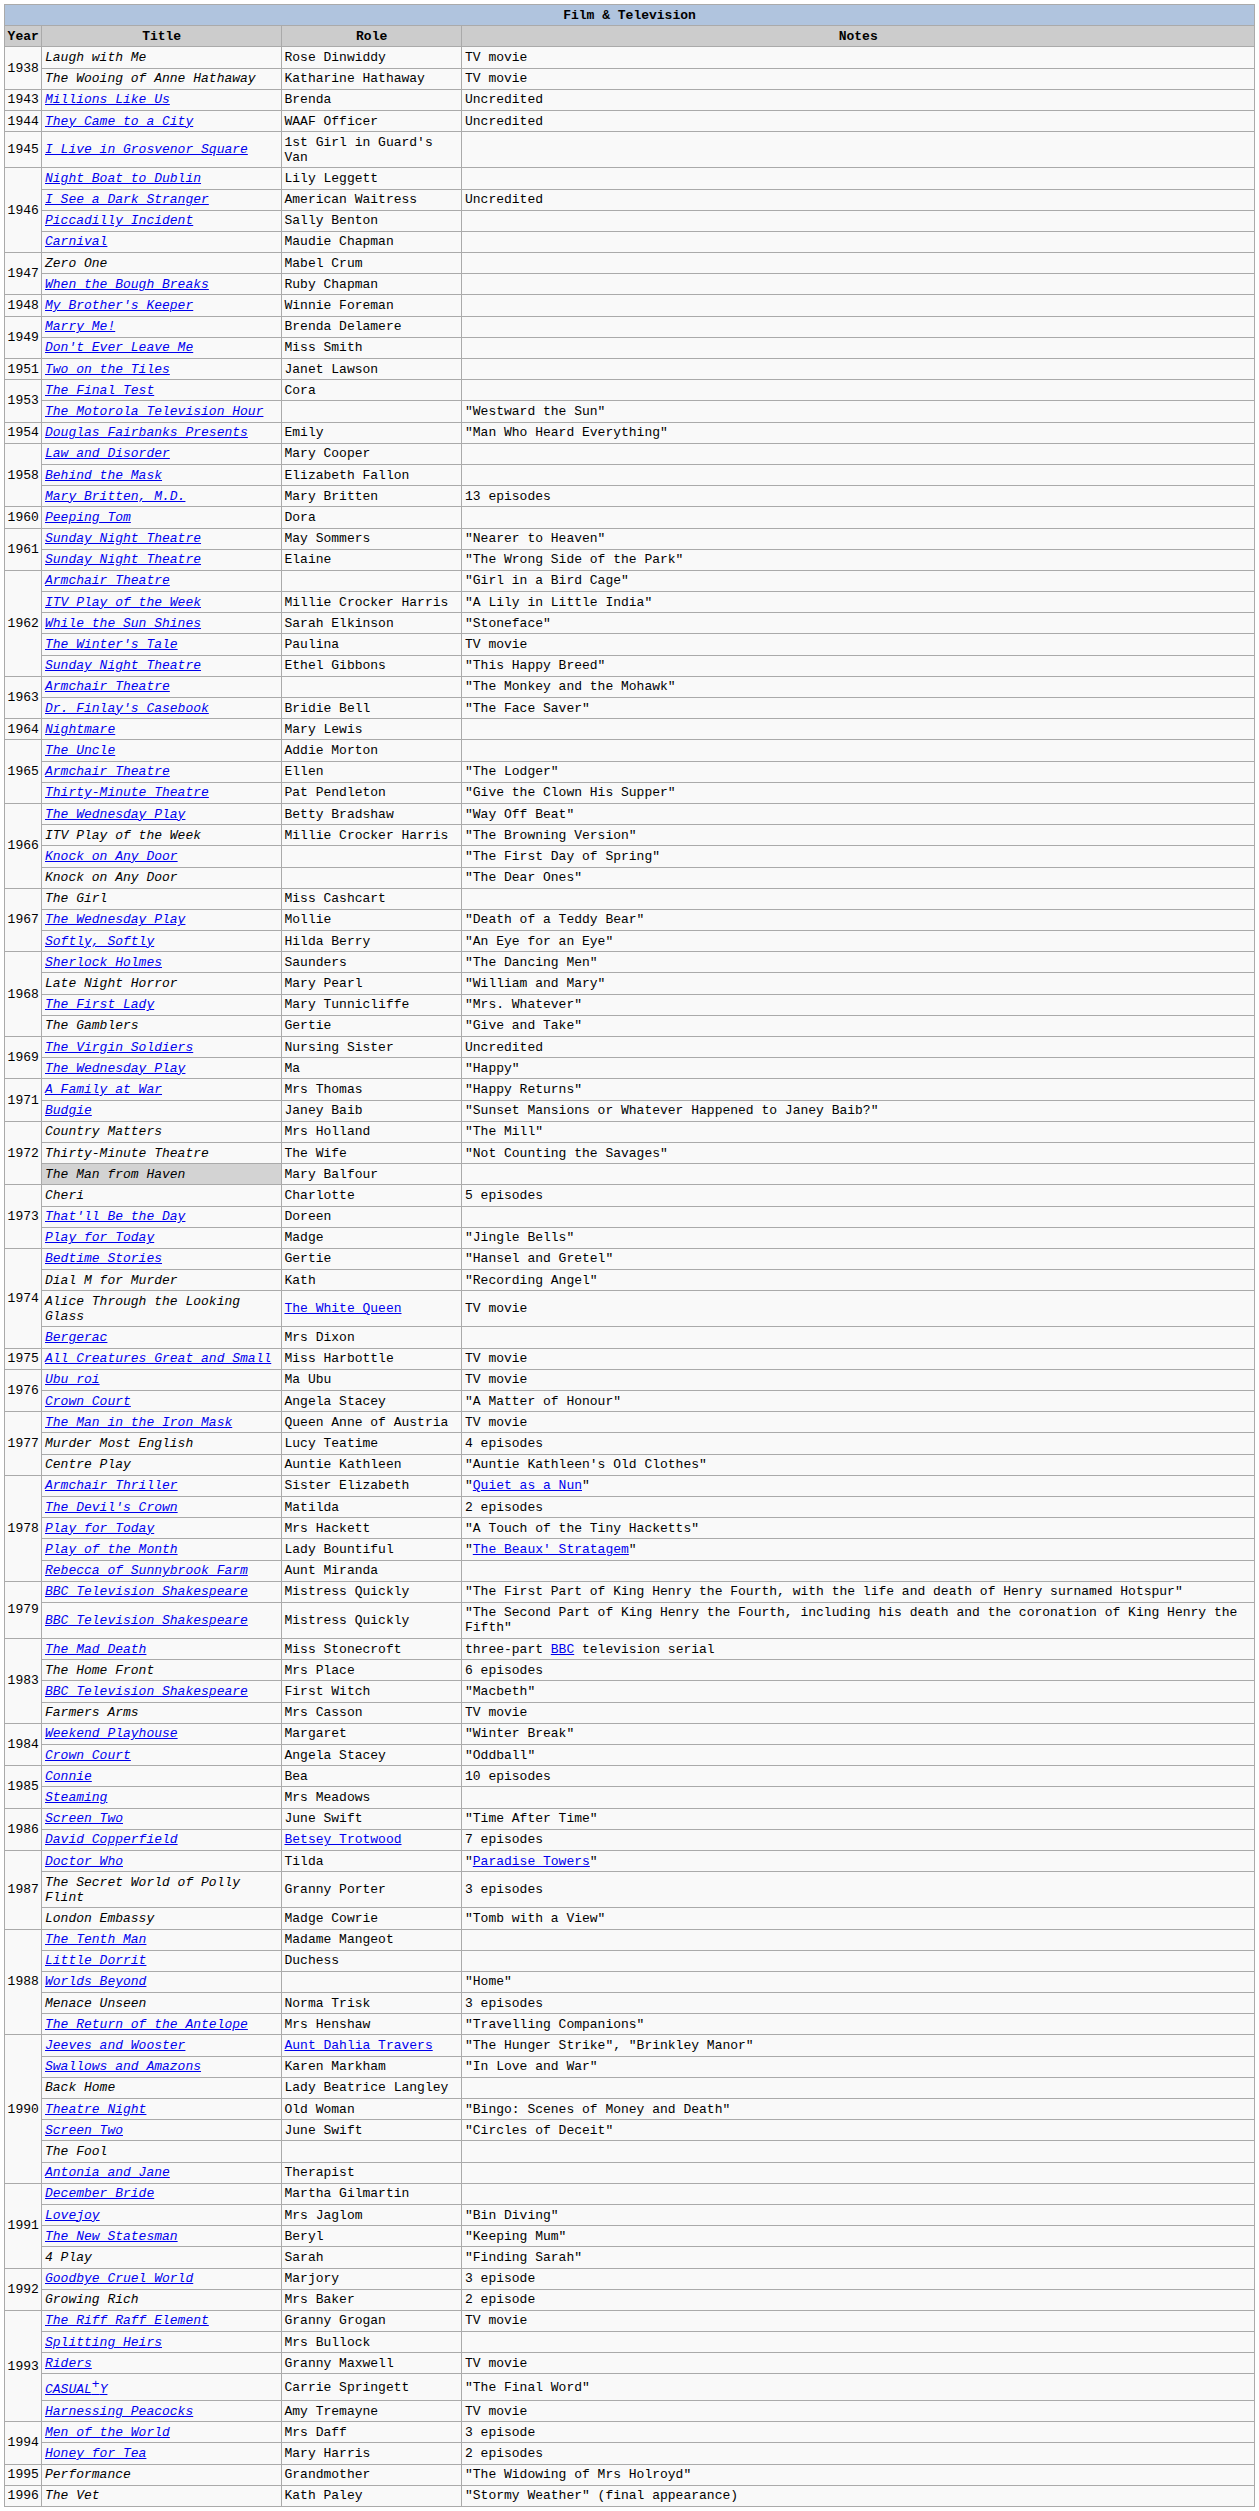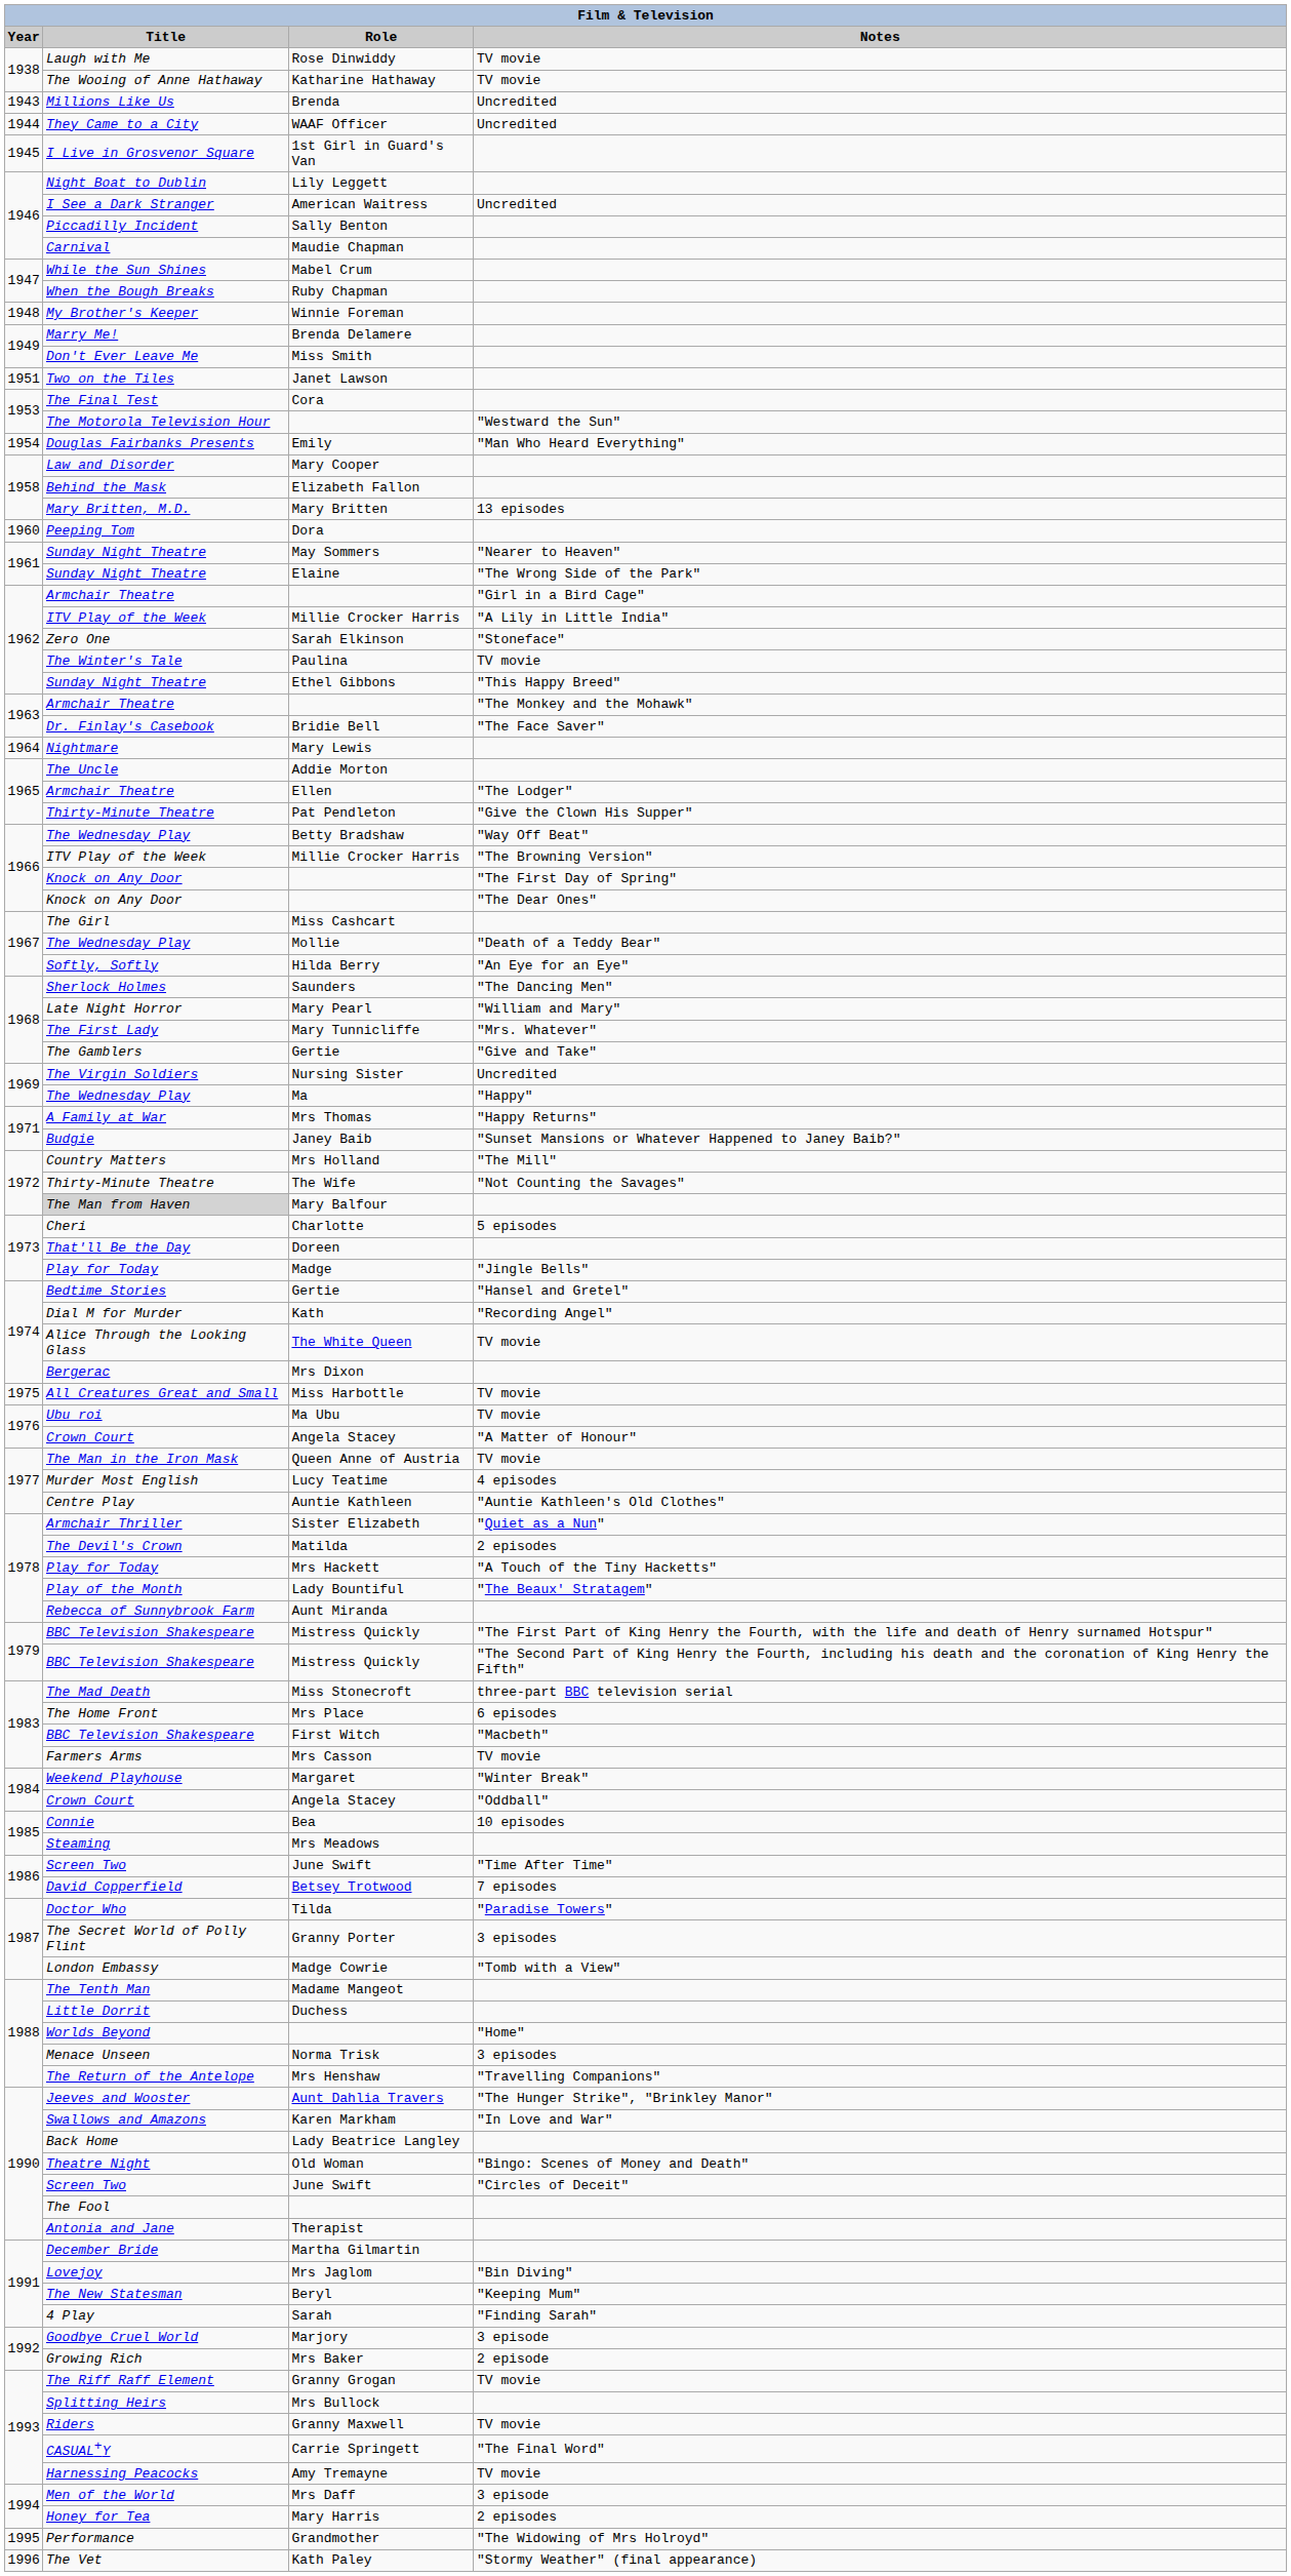Mabel Crum | Title: Zero One -> While the Sun Shines
Sarah Elkinson | Title: While the Sun Shines -> Zero One
